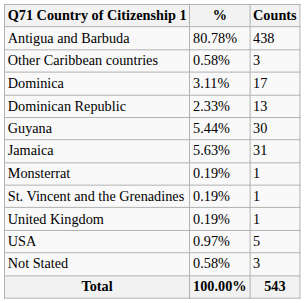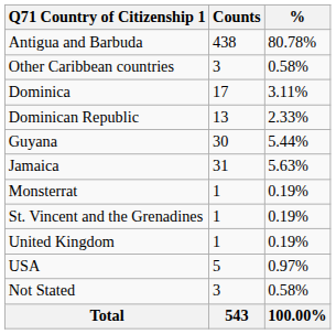columns swapped: Counts <-> %
